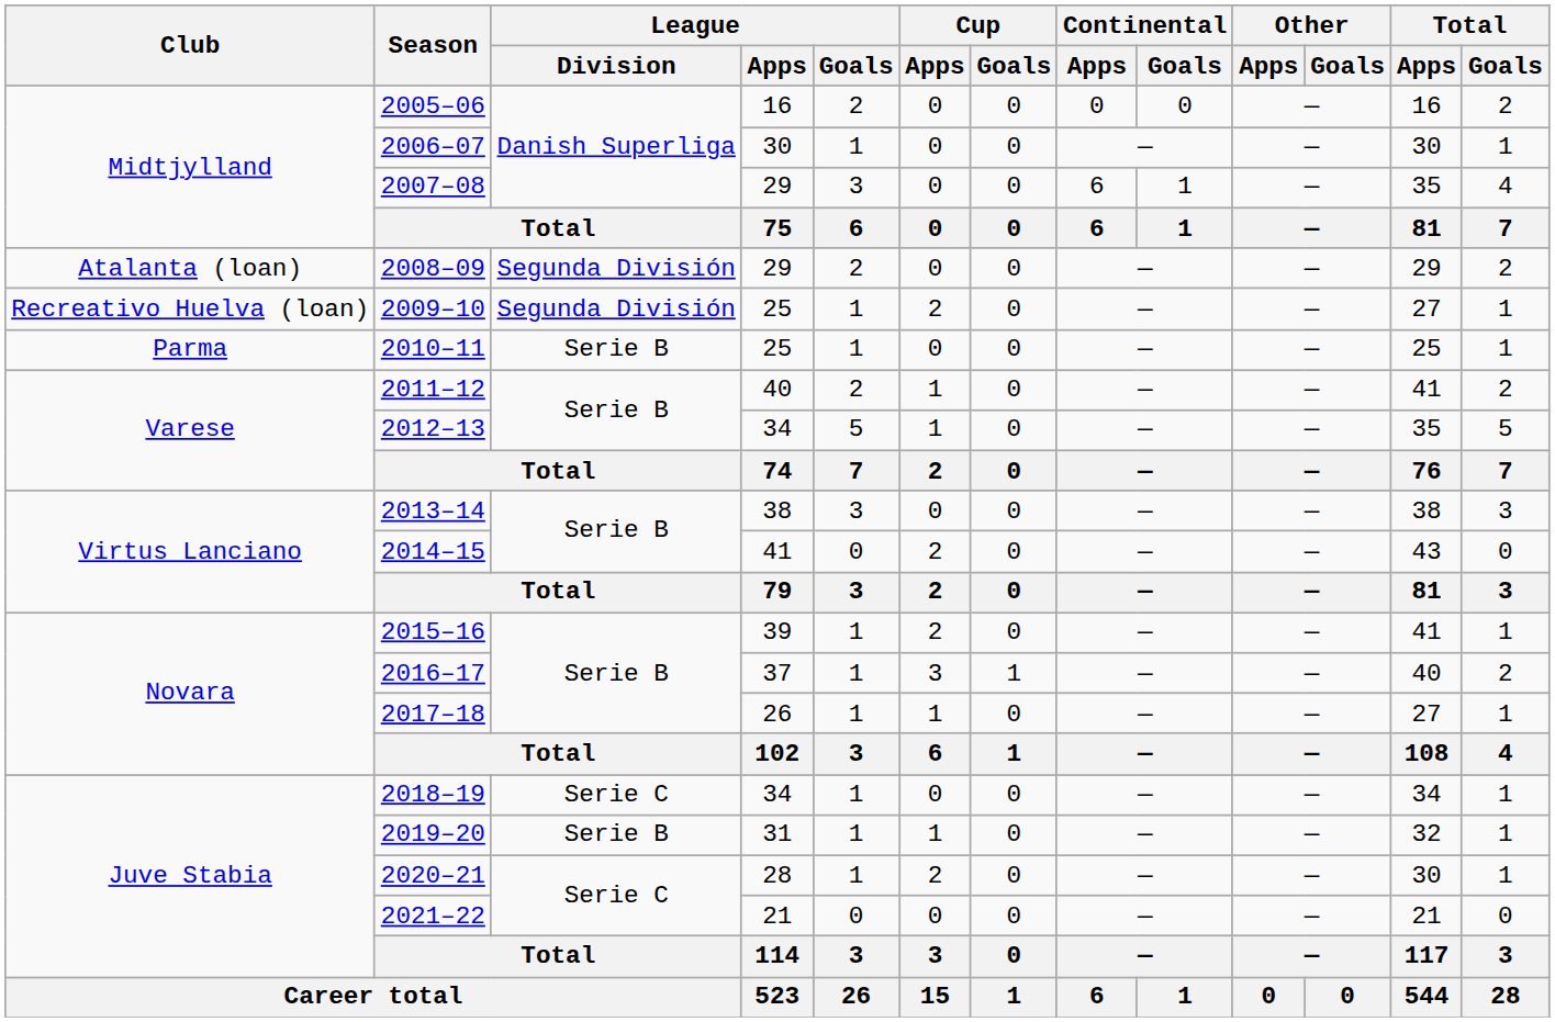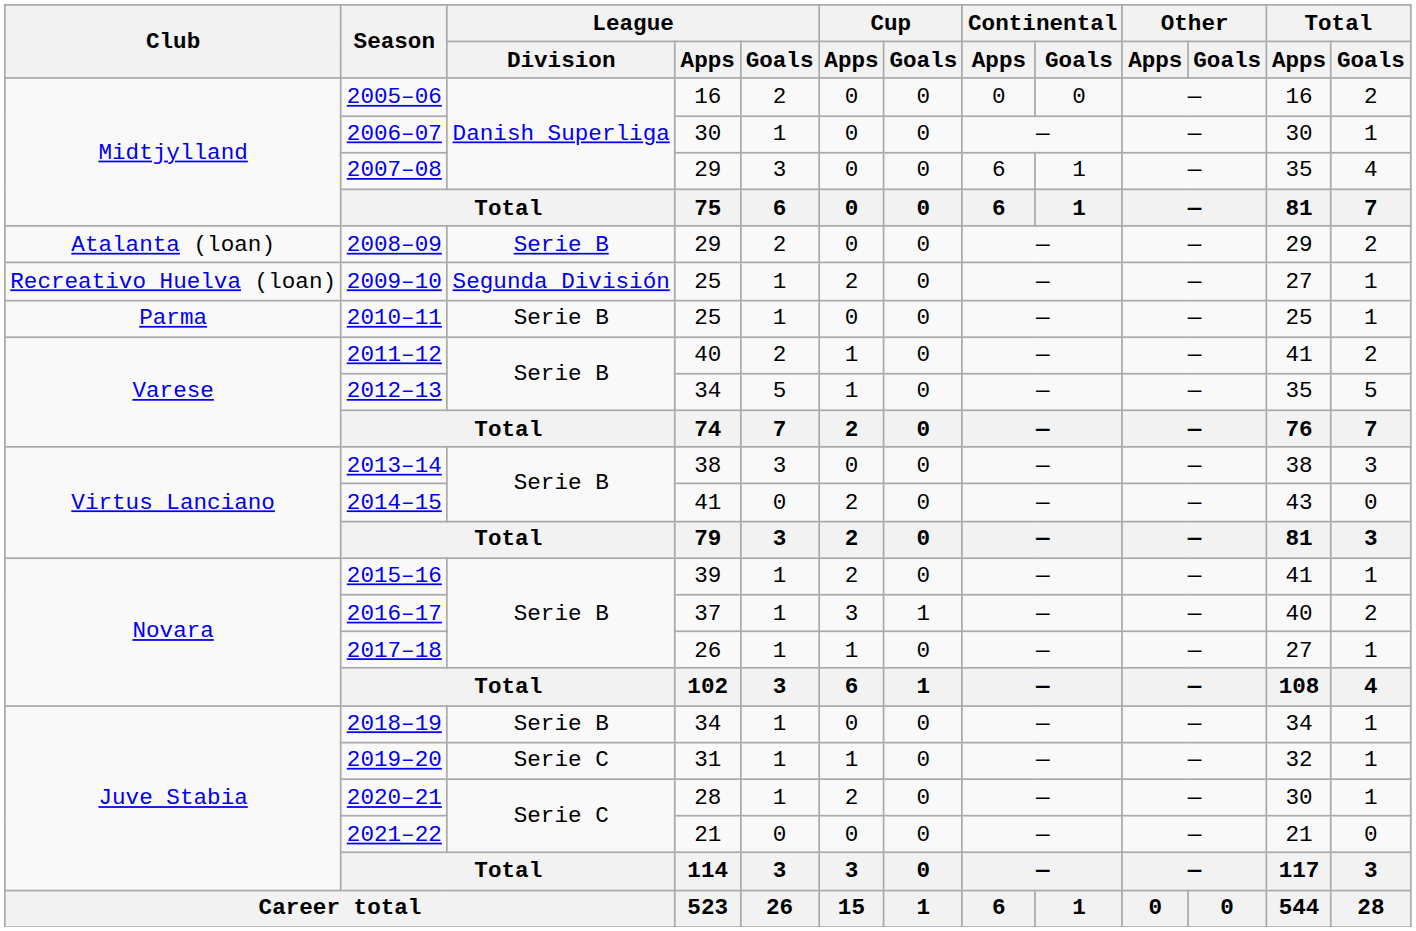2008–09 | League / Division: Segunda División -> Serie B
2018–19 | League / Division: Serie C -> Serie B
2019–20 | League / Division: Serie B -> Serie C
